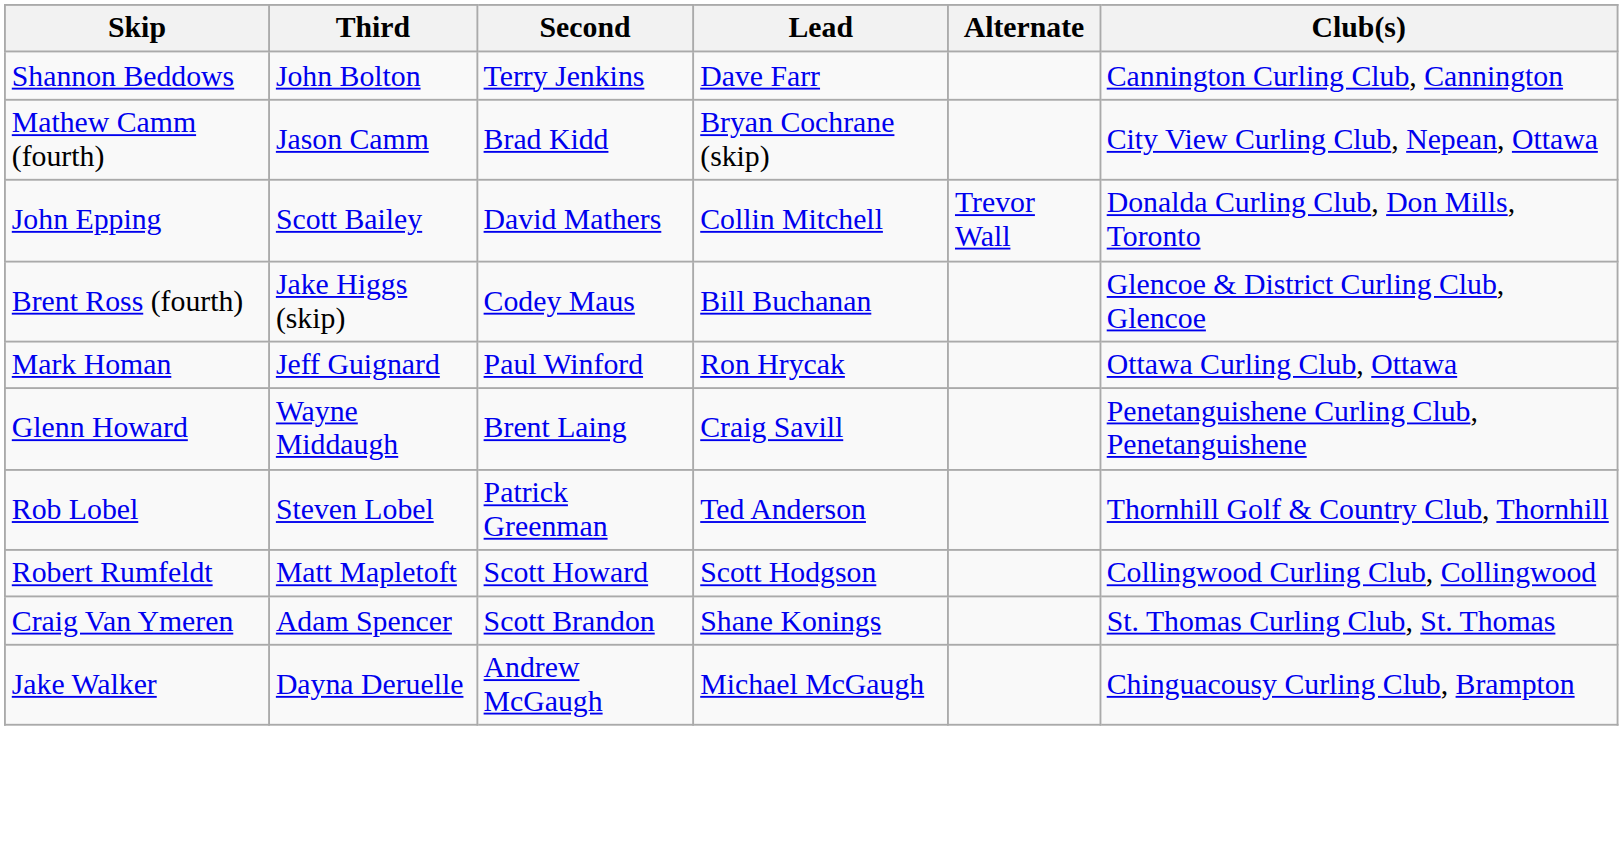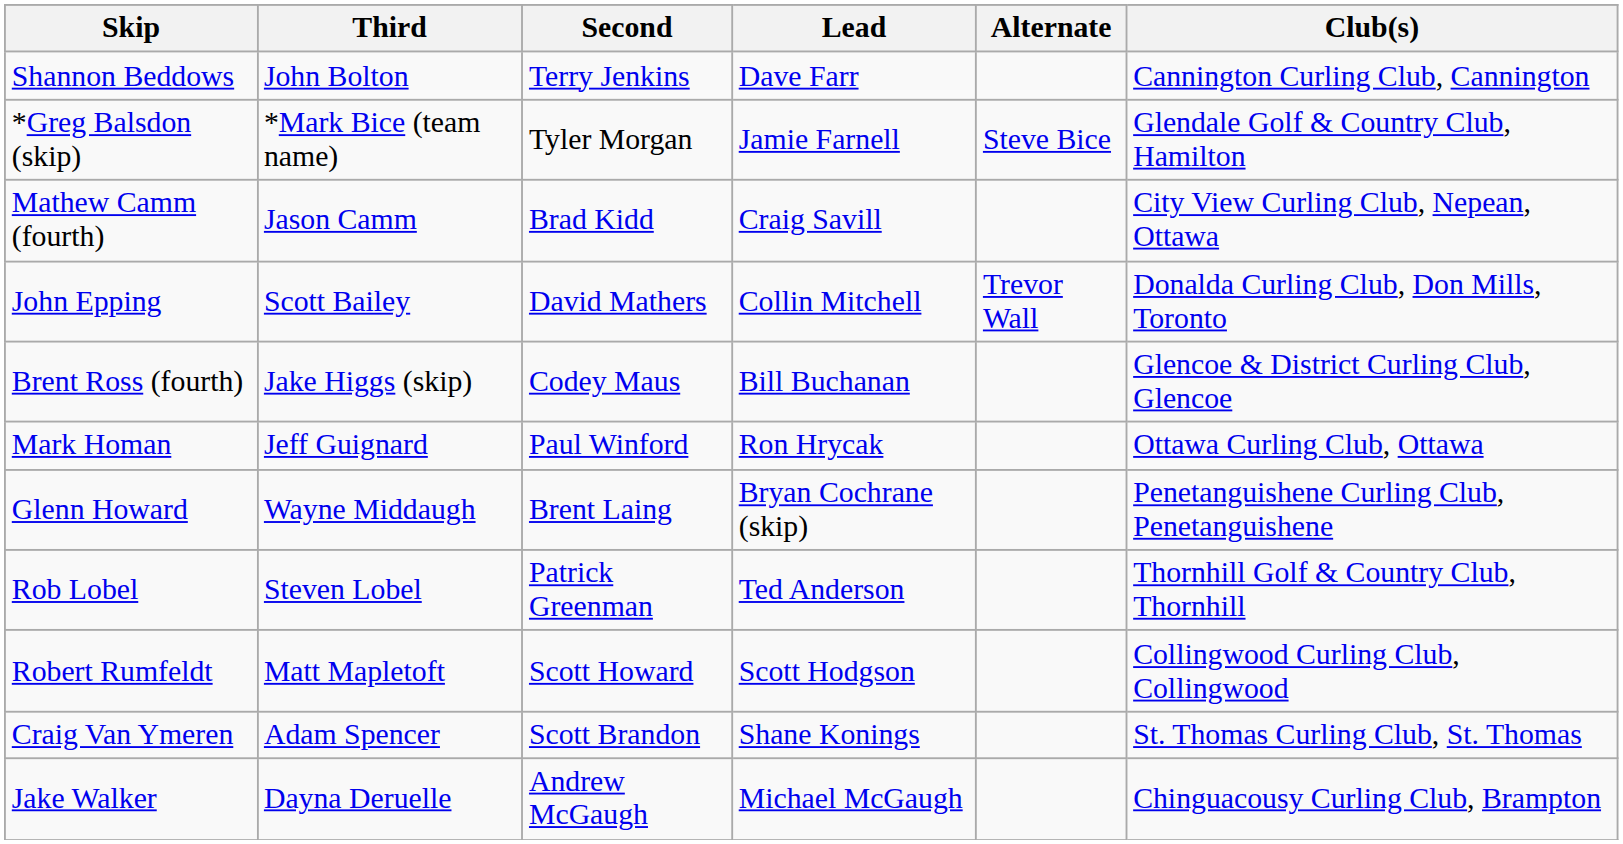+ row: *Greg Balsdon (skip) | *Mark Bice (team name) | Tyler Morgan | Jamie Farnell | Steve Bice | Glendale Golf & Country Club, Hamilton
Mathew Camm (fourth) | Lead: Bryan Cochrane (skip) -> Craig Savill
Glenn Howard | Lead: Craig Savill -> Bryan Cochrane (skip)
